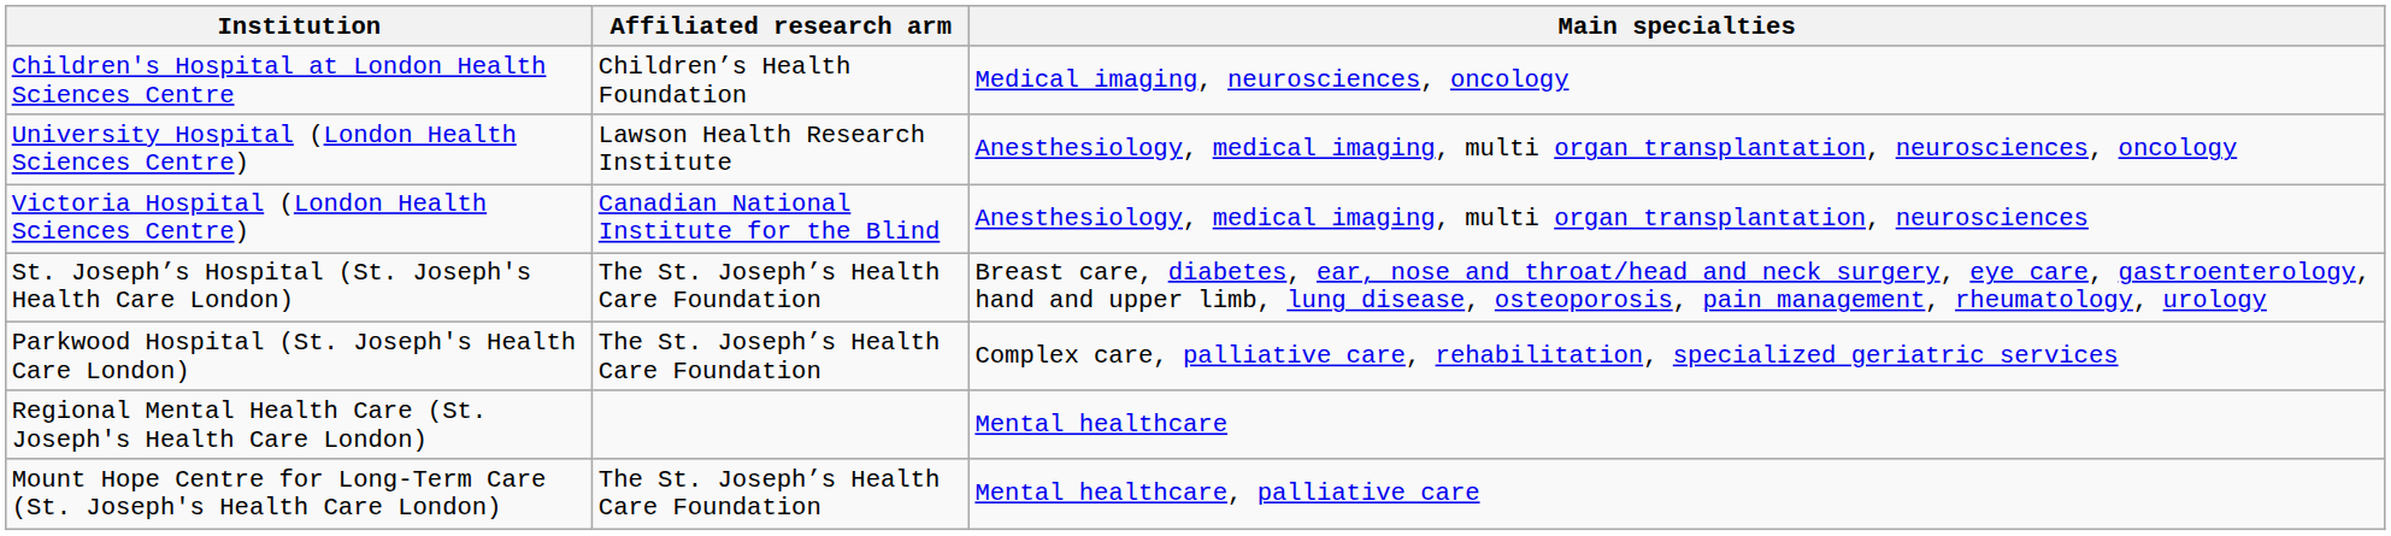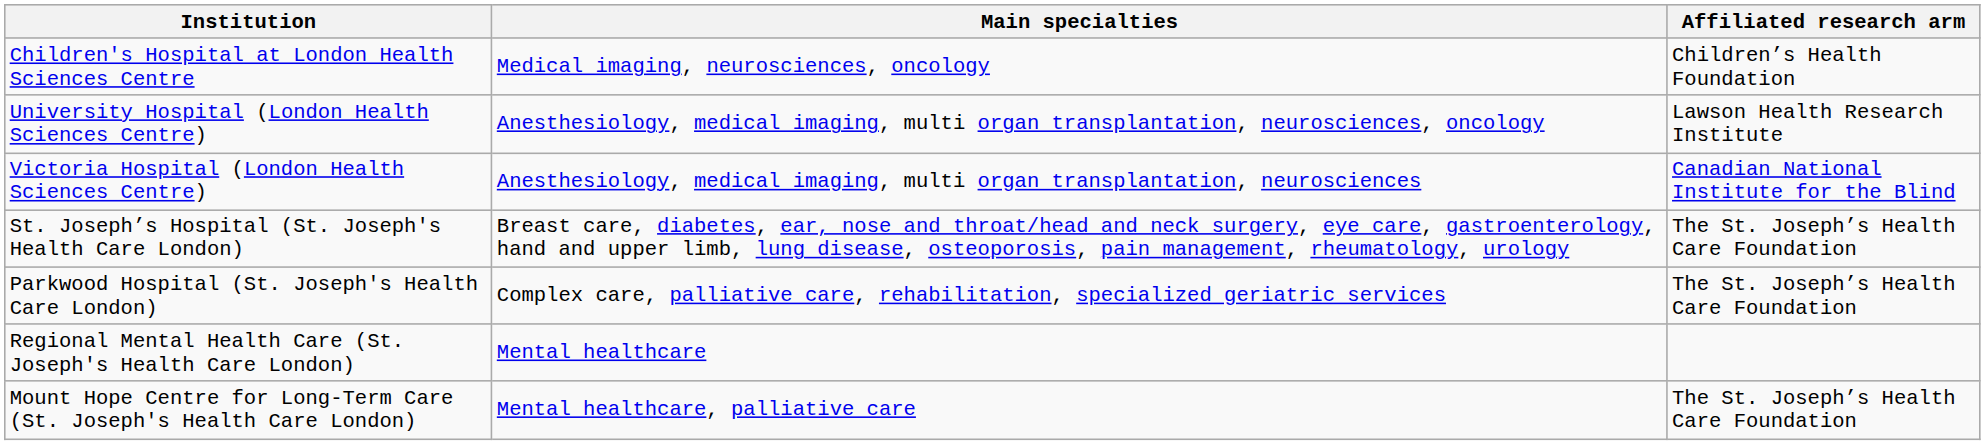columns swapped: Main specialties <-> Affiliated research arm
